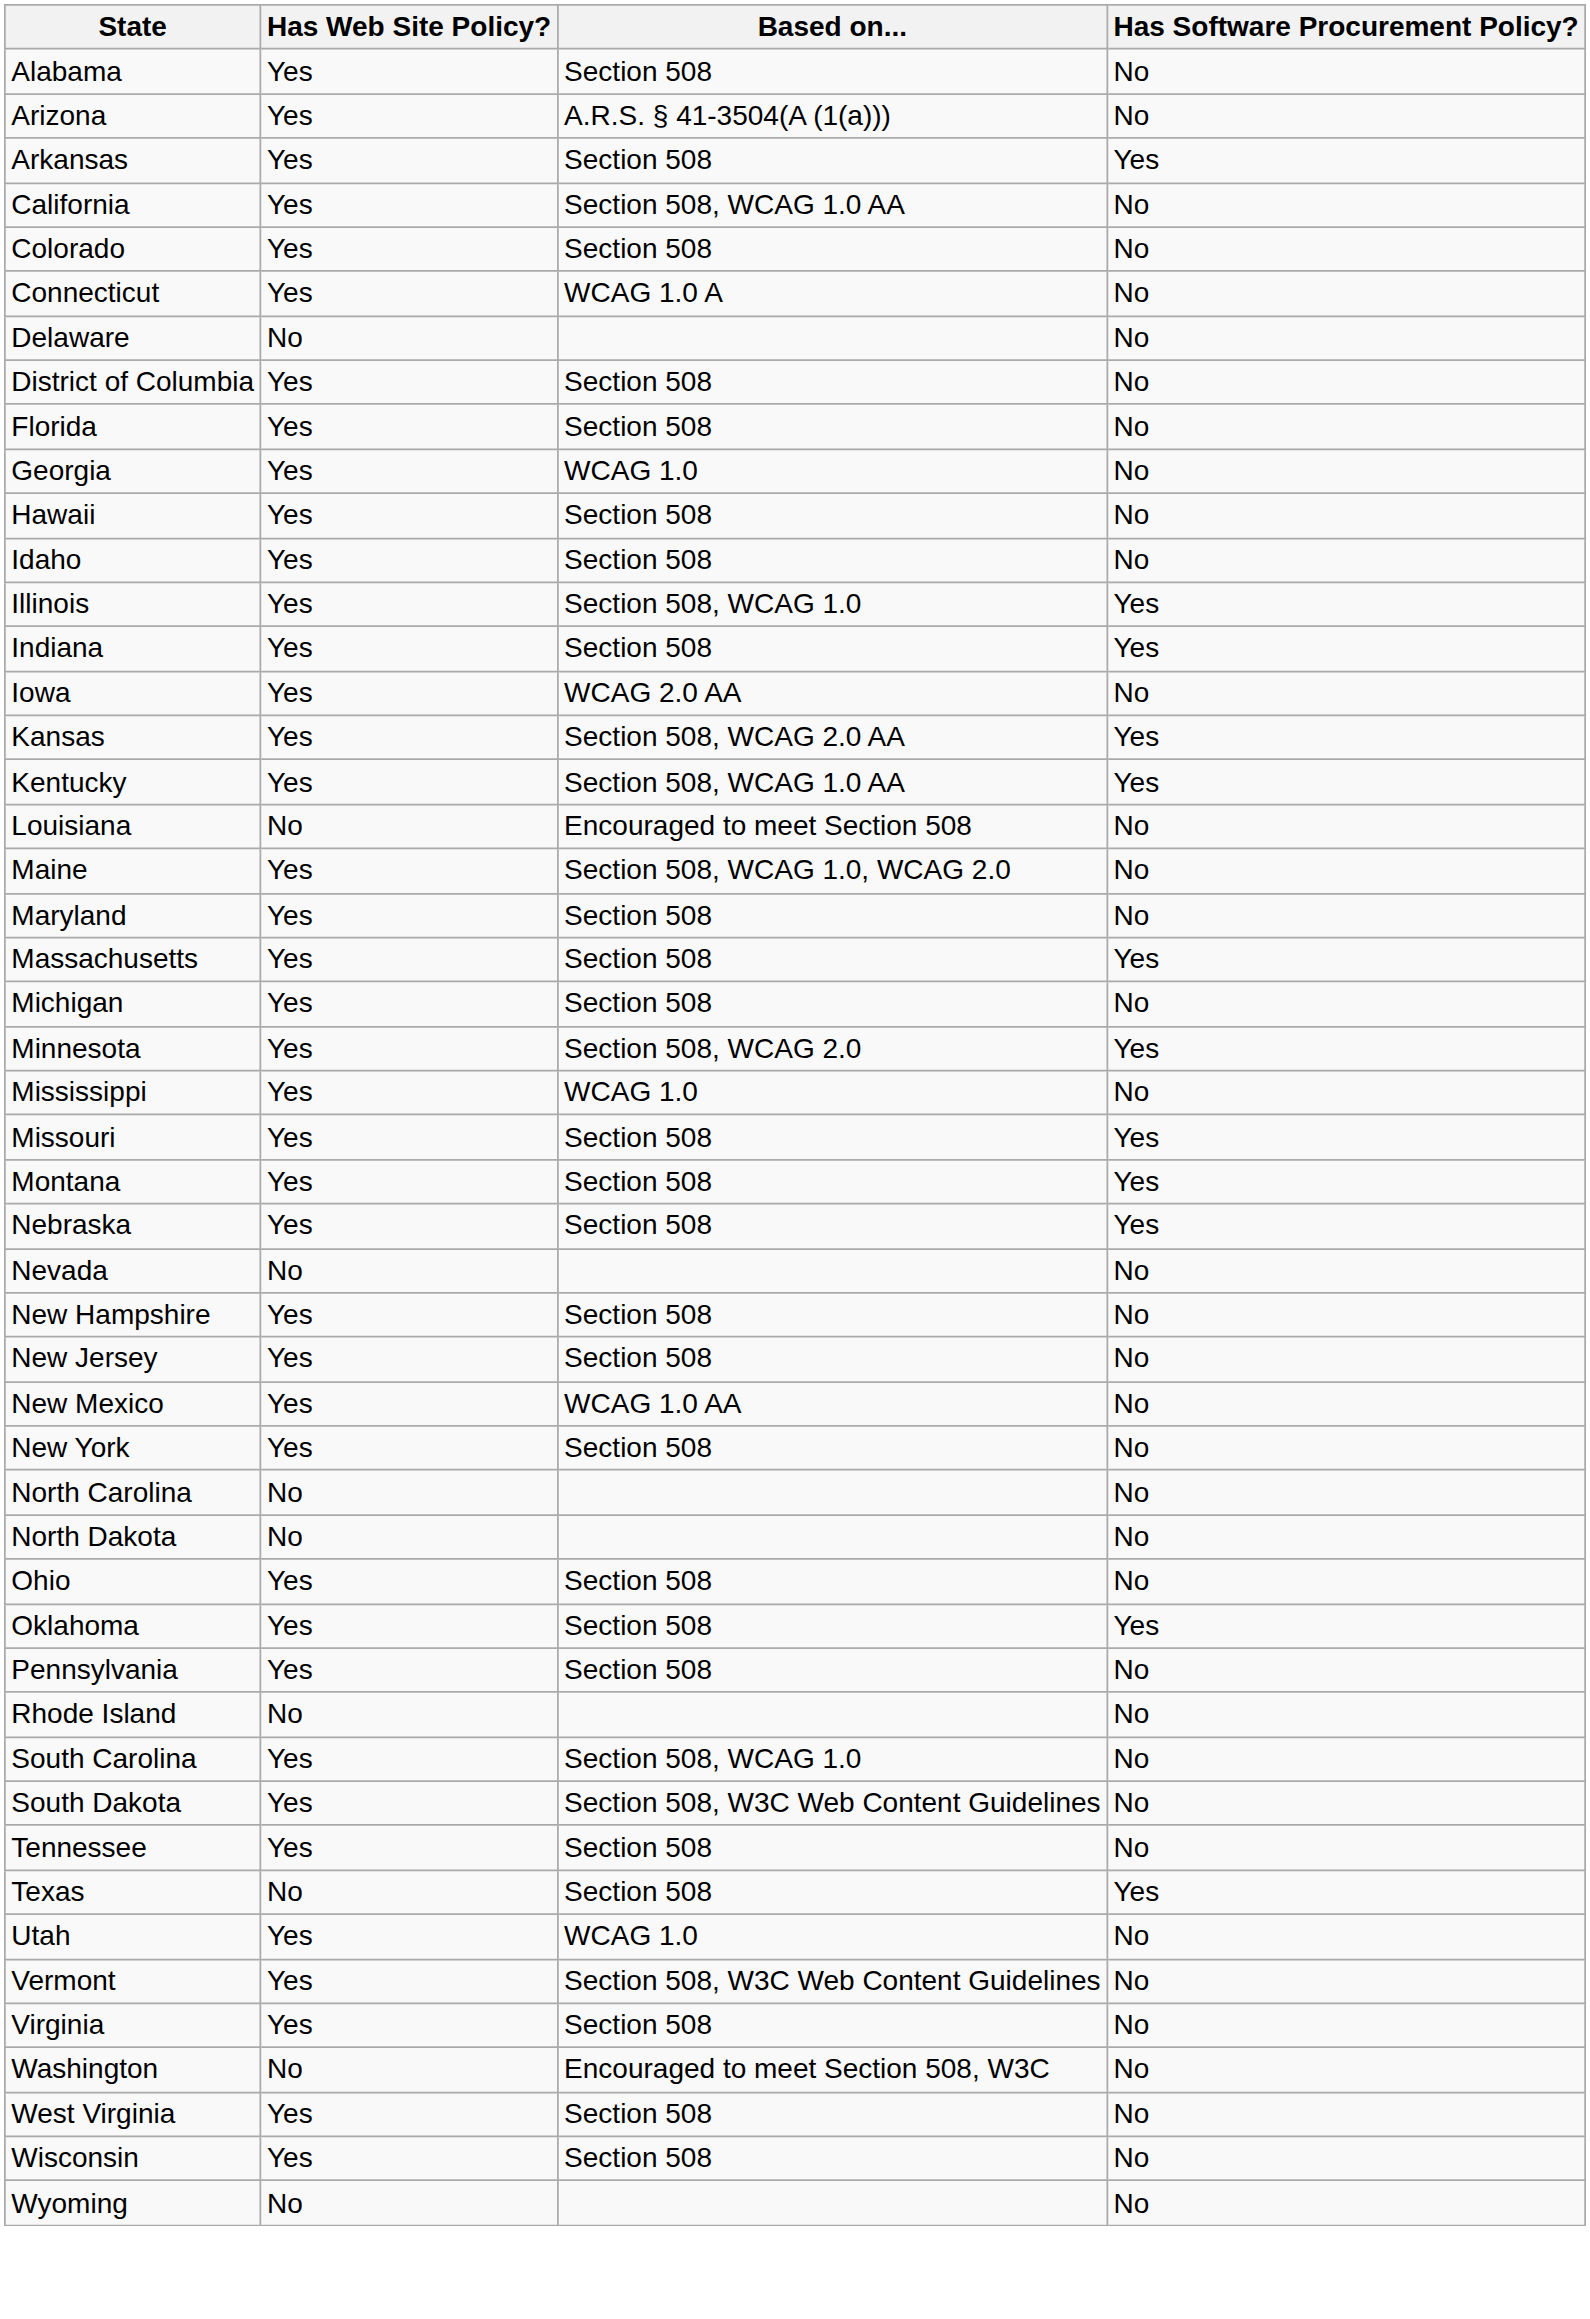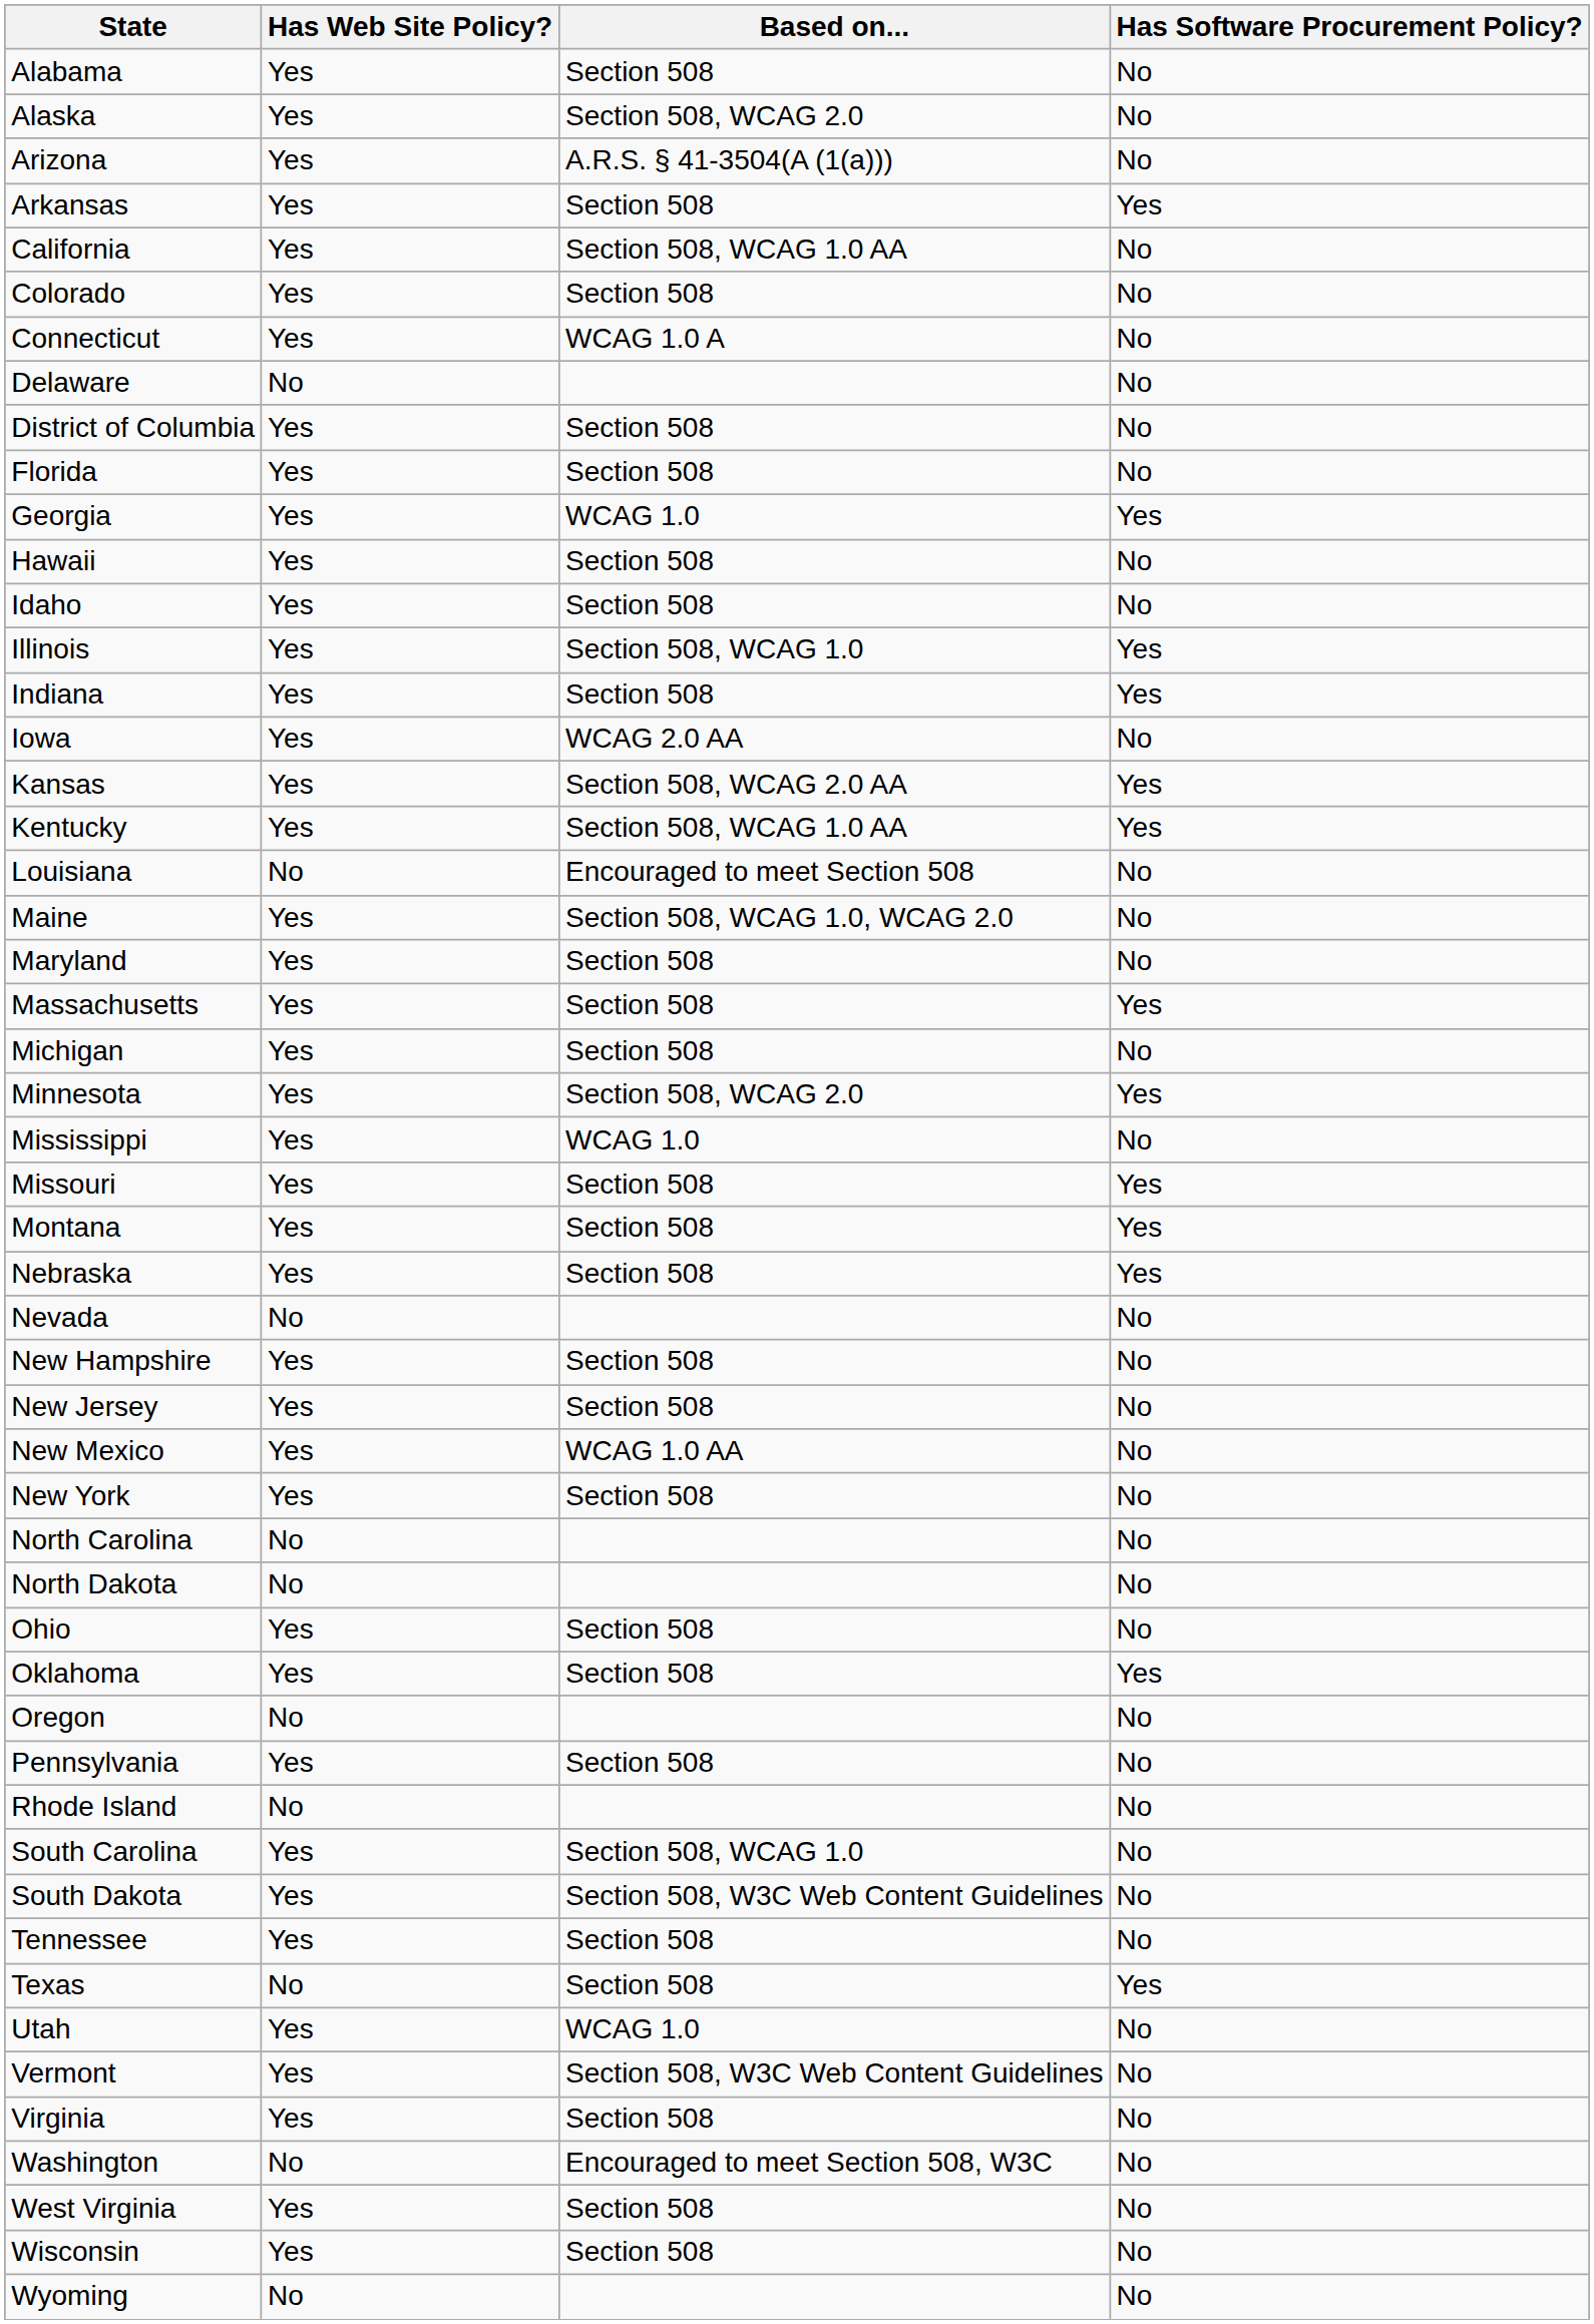+ row: Alaska | Yes | Section 508, WCAG 2.0 | No
Georgia | Has Software Procurement Policy?: No -> Yes
+ row: Oregon | No | No
